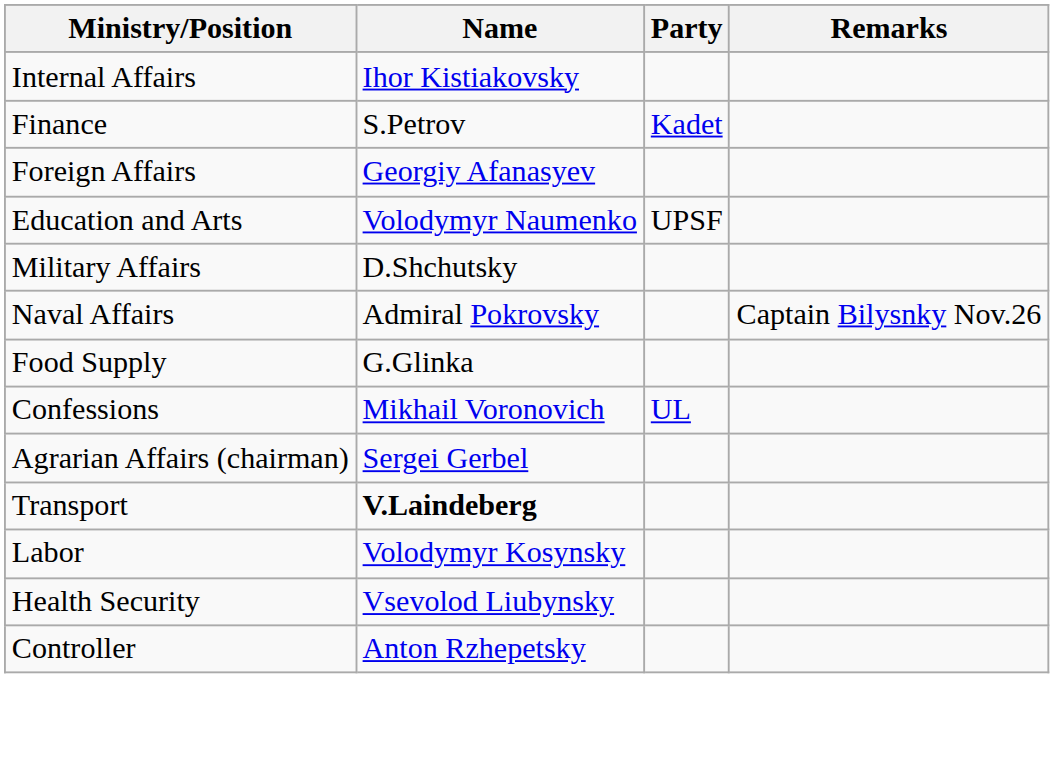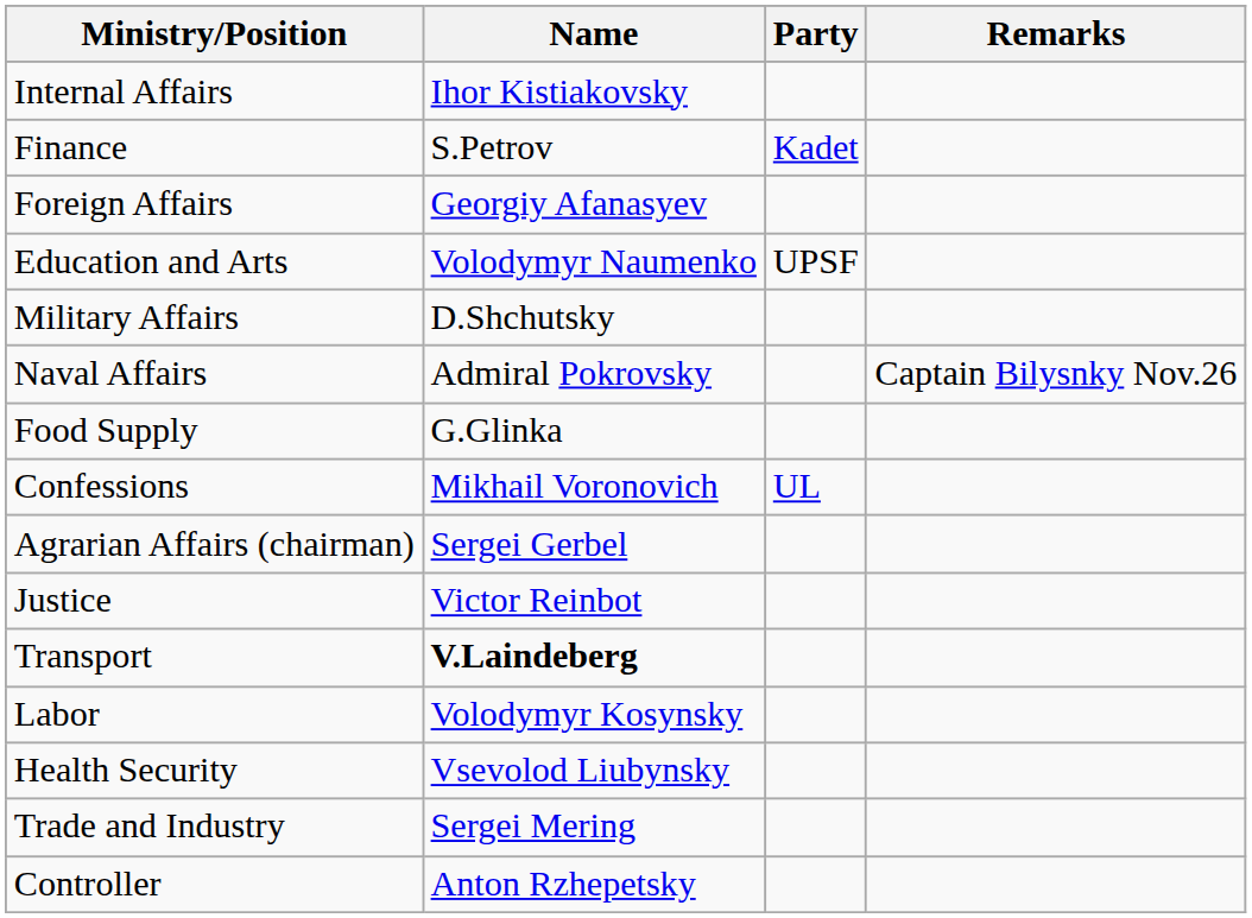+ row: Justice | Victor Reinbot
+ row: Trade and Industry | Sergei Mering
